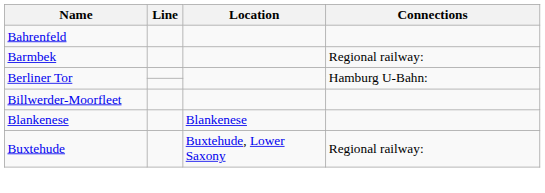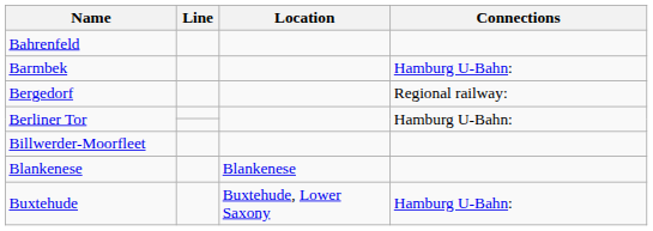Barmbek | Connections: Regional railway: -> Hamburg U-Bahn:
+ row: Bergedorf | Regional railway:
Buxtehude | Connections: Regional railway: -> Hamburg U-Bahn:
